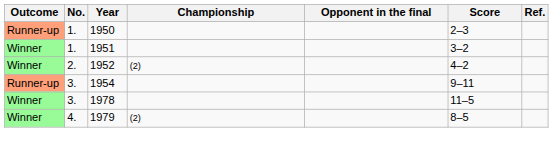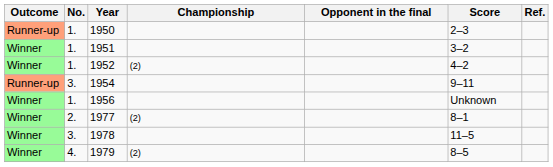1952 | No.: 2. -> 1.
+ row: Winner | 1. | 1956 | Unknown
+ row: Winner | 2. | 1977 | (2) | 8–1
